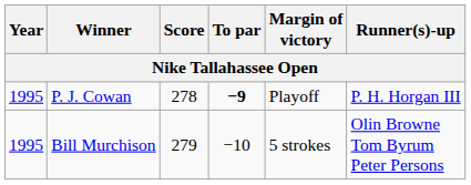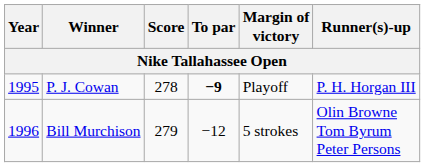Bill Murchison | Year: 1995 -> 1996
Bill Murchison | To par: −10 -> −12
